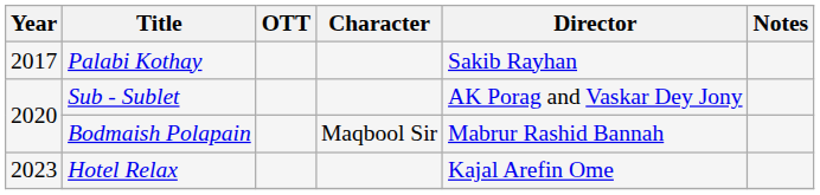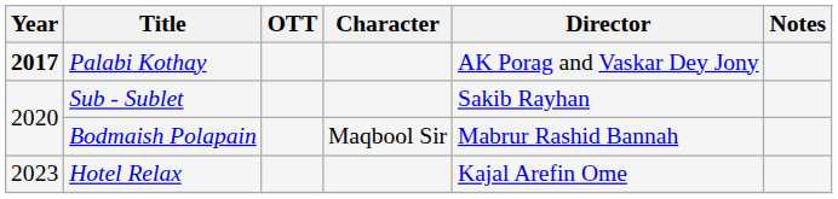Palabi Kothay | Year: normal -> bold
Palabi Kothay | Director: Sakib Rayhan -> AK Porag and Vaskar Dey Jony
Sub - Sublet | Director: AK Porag and Vaskar Dey Jony -> Sakib Rayhan
